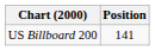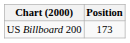US Billboard 200 | Position: 141 -> 173
